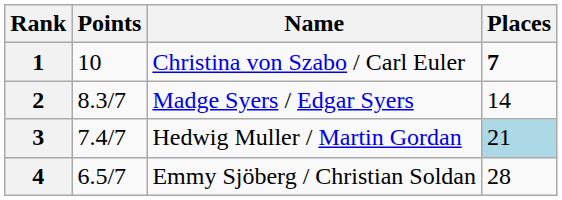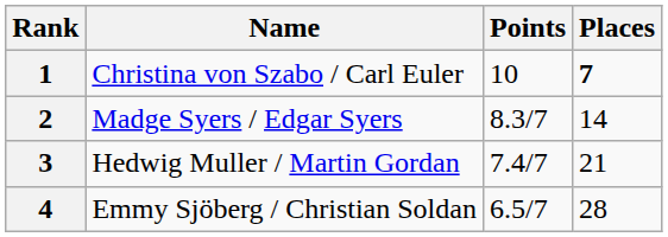columns swapped: Name <-> Points
3 | Places: lightblue background -> no background
